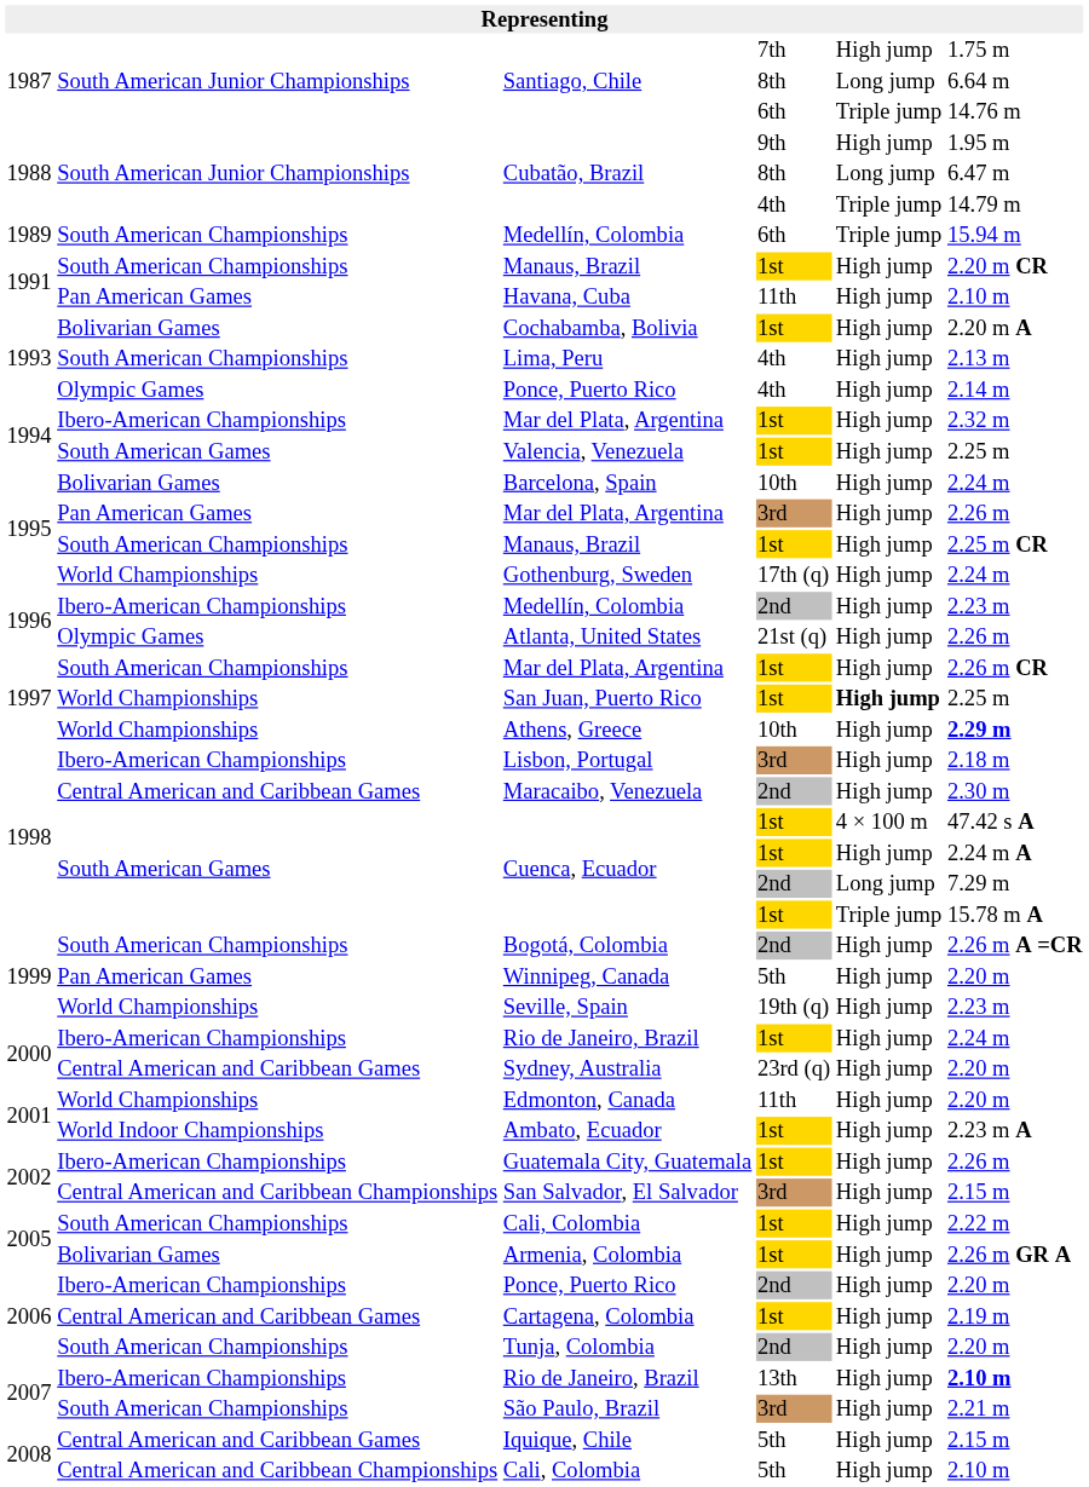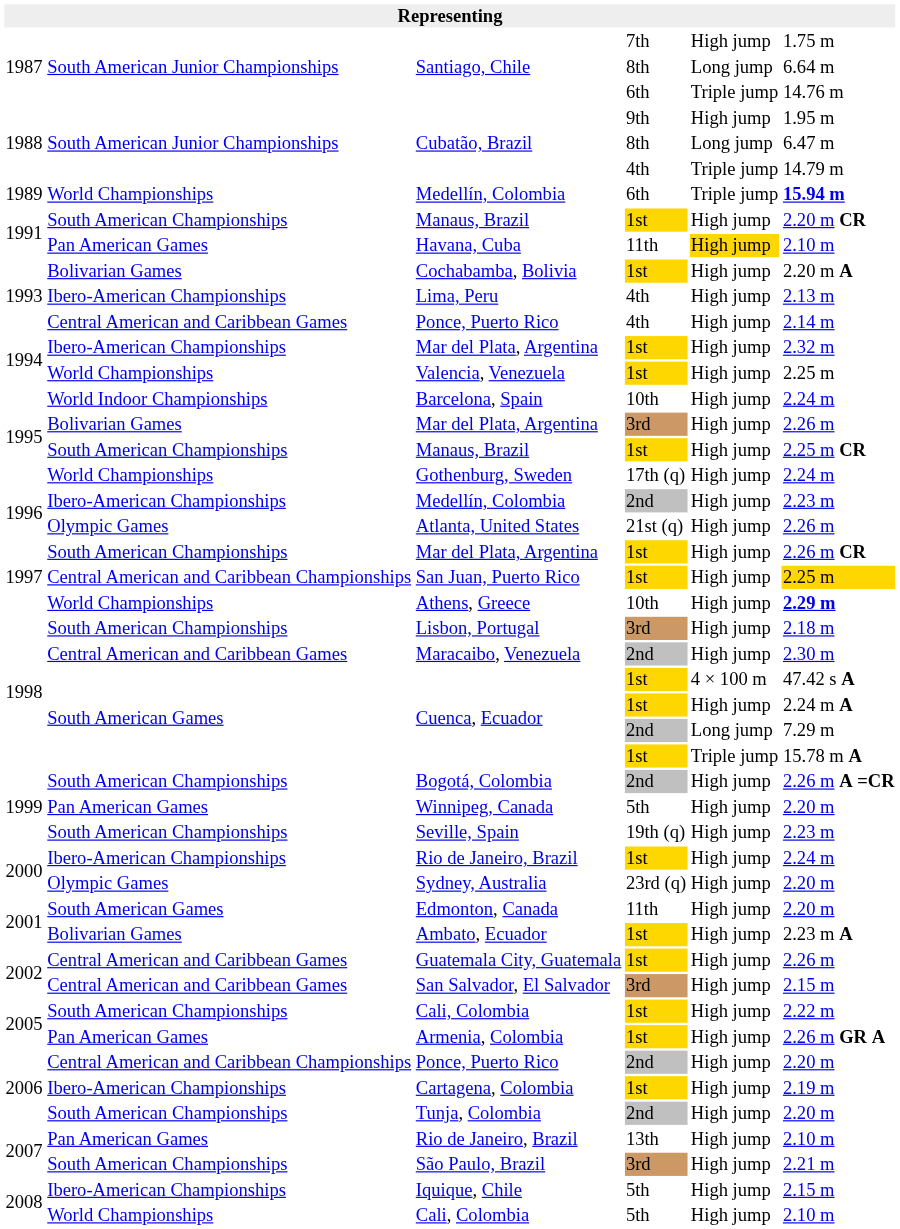Medellín, Colombia / 6th | column 2: South American Championships -> World Championships
Medellín, Colombia / 6th | column 6: normal -> bold
Havana, Cuba | column 5: no background -> gold background
Lima, Peru | column 2: South American Championships -> Ibero-American Championships
Ponce, Puerto Rico / 4th | column 2: Olympic Games -> Central American and Caribbean Games
Valencia, Venezuela | column 2: South American Games -> World Championships
Barcelona, Spain | column 2: Bolivarian Games -> World Indoor Championships
Mar del Plata, Argentina / 3rd | column 2: Pan American Games -> Bolivarian Games
San Juan, Puerto Rico | column 2: World Championships -> Central American and Caribbean Championships
San Juan, Puerto Rico | column 5: bold -> normal
San Juan, Puerto Rico | column 6: no background -> gold background
Lisbon, Portugal | column 2: Ibero-American Championships -> South American Championships
Seville, Spain | column 2: World Championships -> South American Championships
Sydney, Australia | column 2: Central American and Caribbean Games -> Olympic Games
Edmonton, Canada | column 2: World Championships -> South American Games
Ambato, Ecuador | column 2: World Indoor Championships -> Bolivarian Games
Guatemala City, Guatemala | column 2: Ibero-American Championships -> Central American and Caribbean Games
San Salvador, El Salvador | column 2: Central American and Caribbean Championships -> Central American and Caribbean Games
Armenia, Colombia | column 2: Bolivarian Games -> Pan American Games
Ponce, Puerto Rico / 2nd | column 2: Ibero-American Championships -> Central American and Caribbean Championships
Cartagena, Colombia | column 2: Central American and Caribbean Games -> Ibero-American Championships
Rio de Janeiro, Brazil / 13th | column 2: Ibero-American Championships -> Pan American Games
Rio de Janeiro, Brazil / 13th | column 6: bold -> normal
Iquique, Chile | column 2: Central American and Caribbean Games -> Ibero-American Championships
Cali, Colombia / 5th | column 2: Central American and Caribbean Championships -> World Championships
